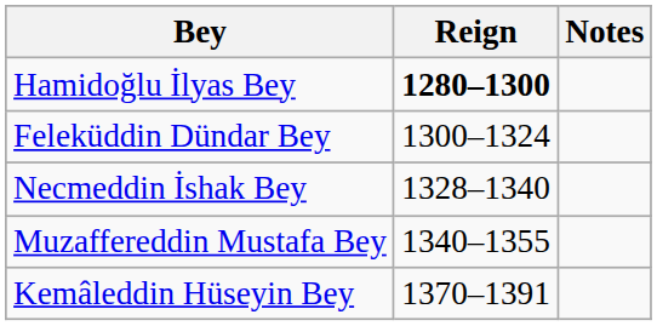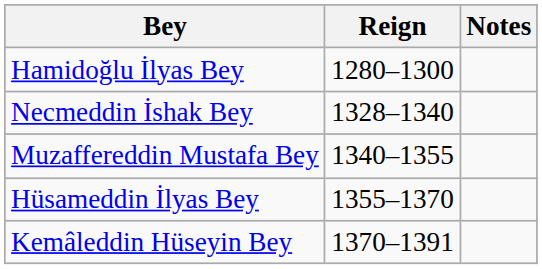Hamidoğlu İlyas Bey | Reign: bold -> normal
- row: Feleküddin Dündar Bey | 1300–1324
+ row: Hüsameddin İlyas Bey | 1355–1370
